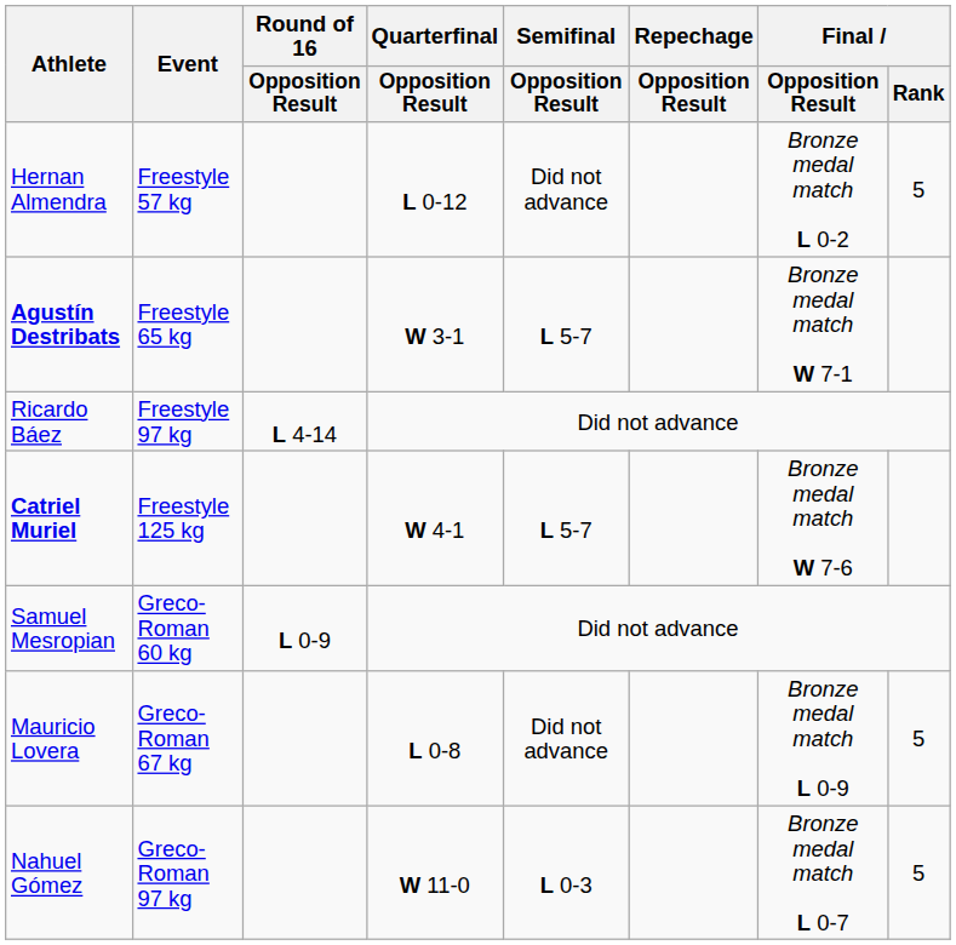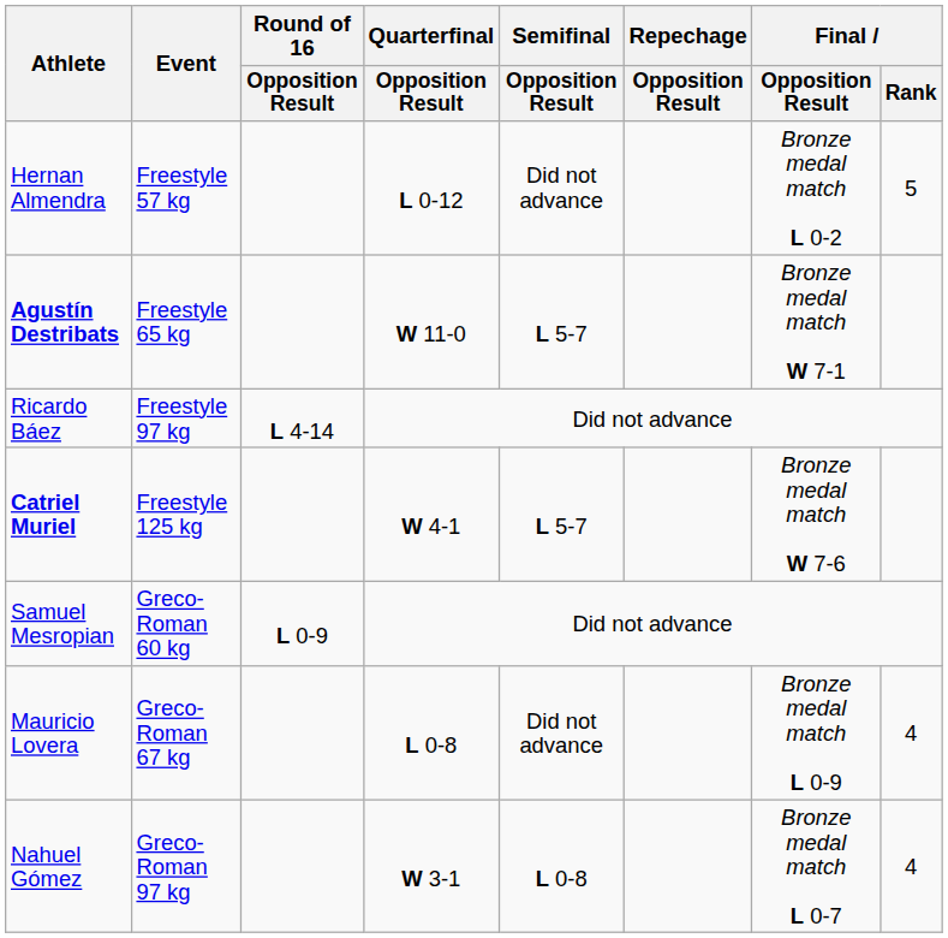Agustín Destribats | Quarterfinal / Opposition Result: W 3-1 -> W 11-0
Mauricio Lovera | Final / Rank: 5 -> 4
Nahuel Gómez | Quarterfinal / Opposition Result: W 11-0 -> W 3-1
Nahuel Gómez | Semifinal / Opposition Result: L 0-3 -> L 0-8
Nahuel Gómez | Final / Rank: 5 -> 4
